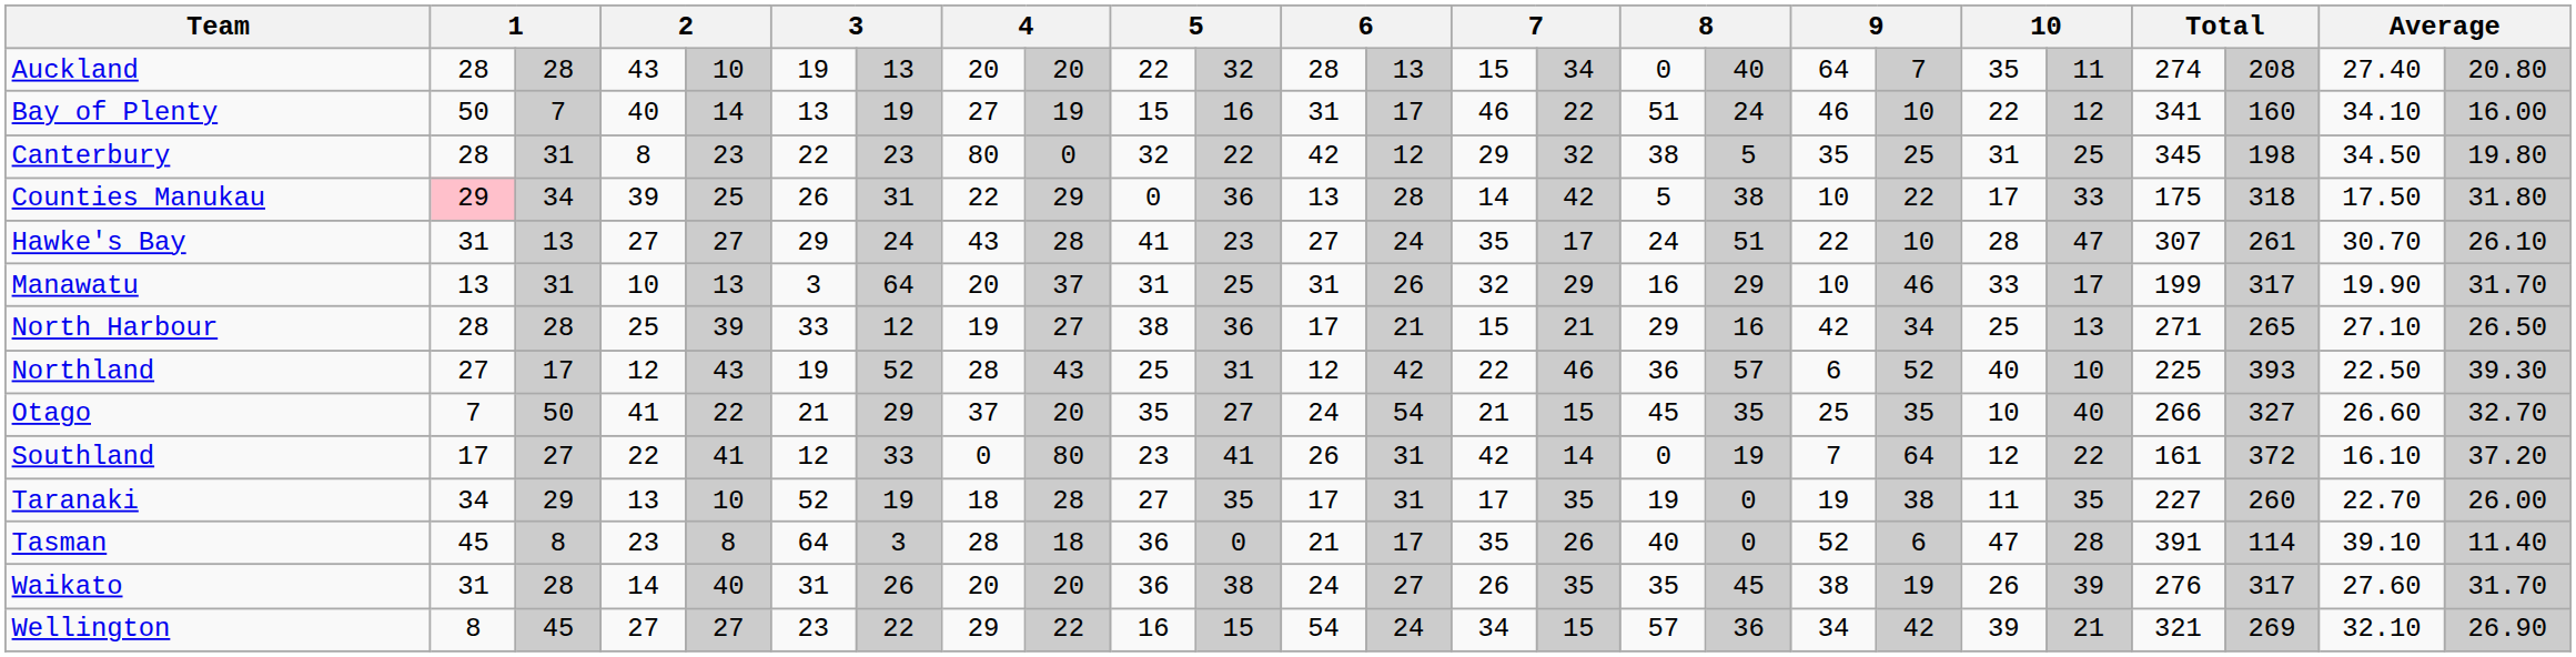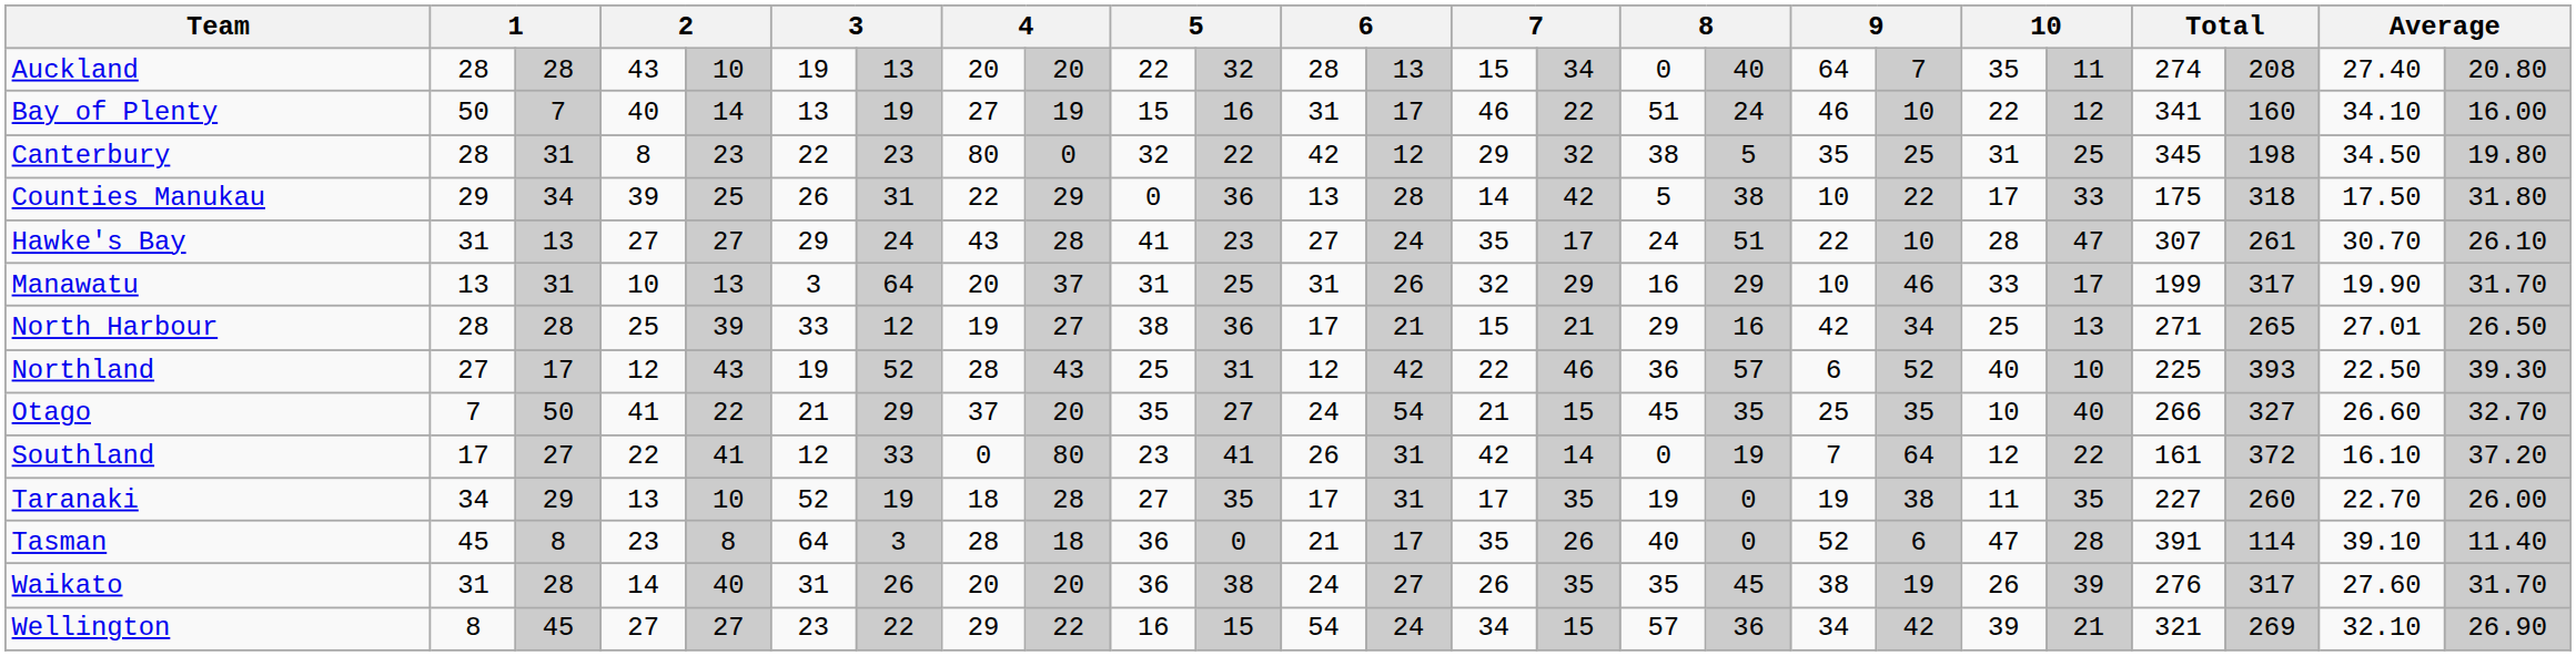Counties Manukau | column 2: pink background -> no background
North Harbour | column 24: 27.10 -> 27.01
